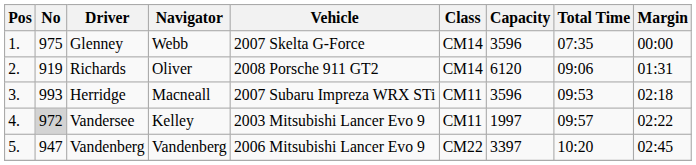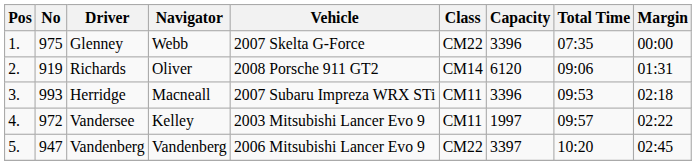Glenney | Class: CM14 -> CM22
Glenney | Capacity: 3596 -> 3396
Herridge | Capacity: 3596 -> 3396
Vandersee | No: lightgrey background -> no background
